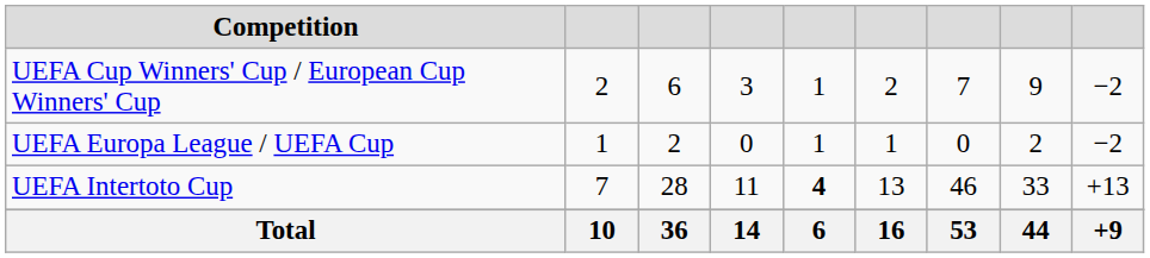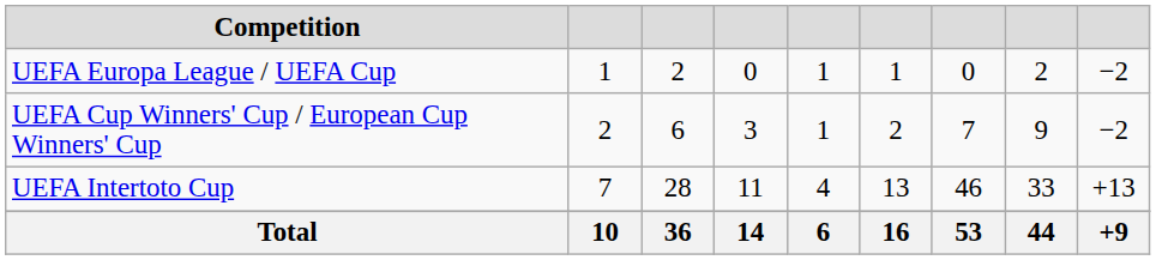rows swapped: UEFA Cup Winners' Cup / European Cup Winners' Cup <-> UEFA Europa League / UEFA Cup
UEFA Intertoto Cup | column 5: bold -> normal
